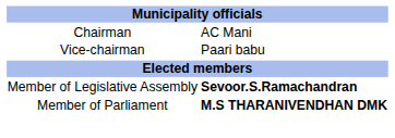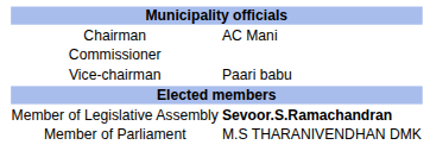+ row: Commissioner
Member of Parliament | column 2: bold -> normal
